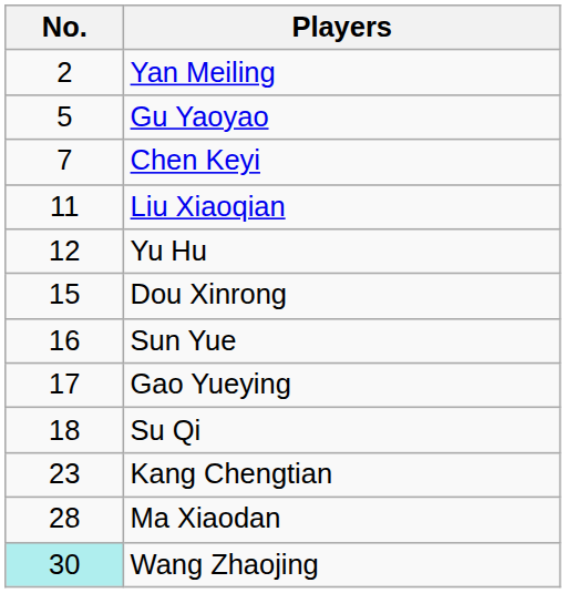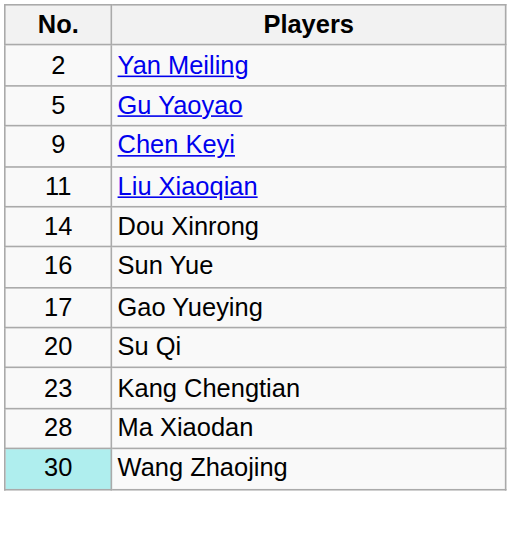Chen Keyi | No.: 7 -> 9
- row: 12 | Yu Hu
Dou Xinrong | No.: 15 -> 14
Su Qi | No.: 18 -> 20
